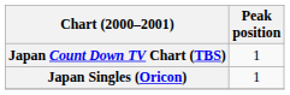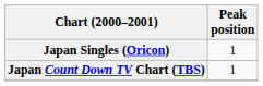rows swapped: Japan Singles (Oricon) <-> Japan Count Down TV Chart (TBS)
